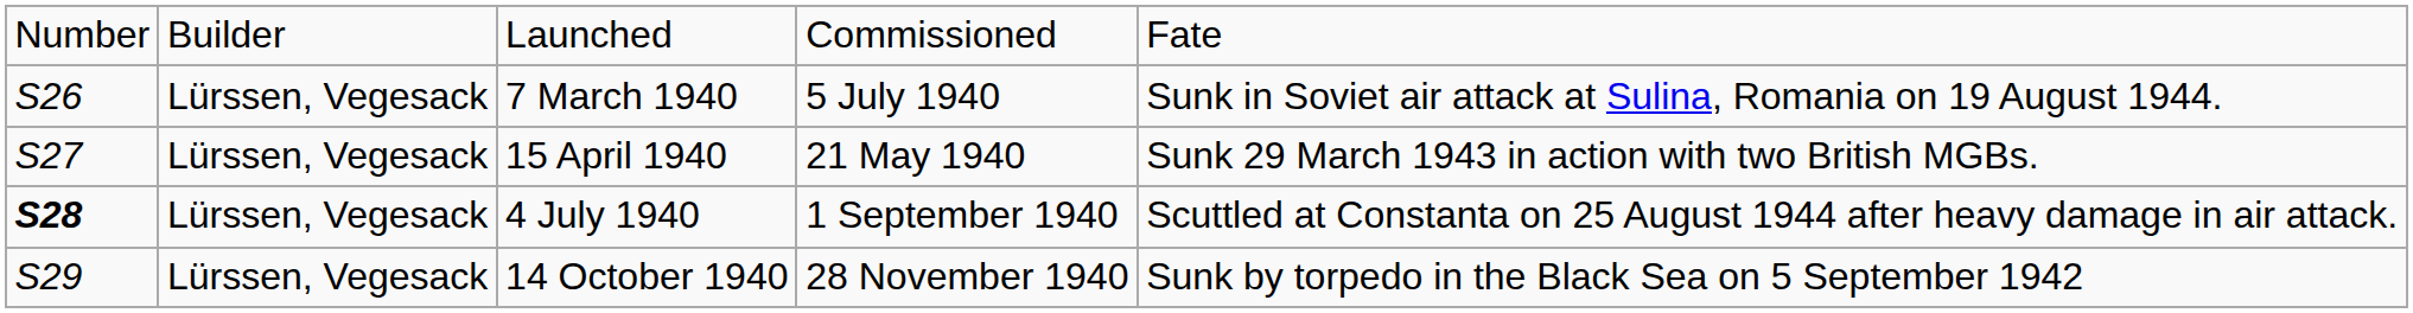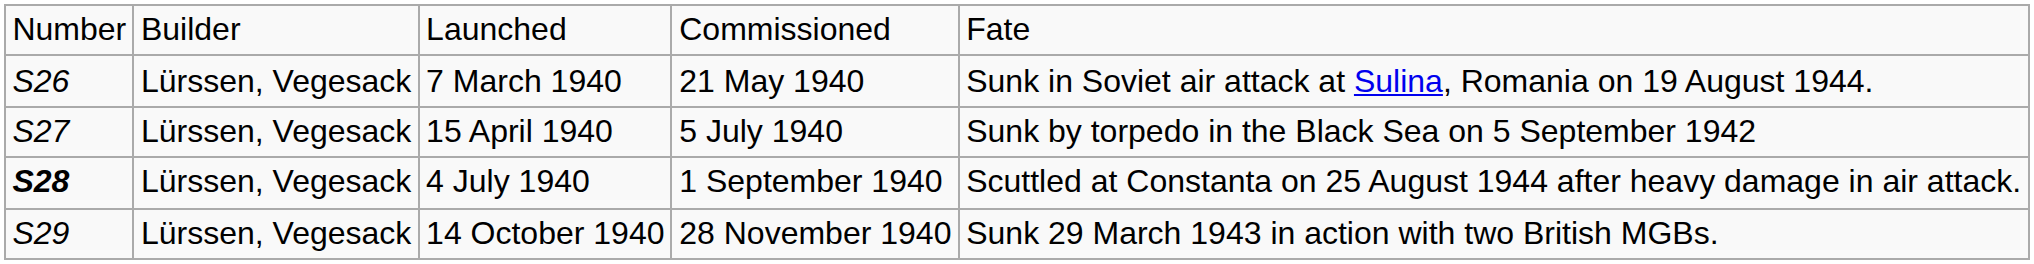7 March 1940 | column 4: 5 July 1940 -> 21 May 1940
15 April 1940 | column 4: 21 May 1940 -> 5 July 1940
15 April 1940 | column 5: Sunk 29 March 1943 in action with two British MGBs. -> Sunk by torpedo in the Black Sea on 5 September 1942
14 October 1940 | column 5: Sunk by torpedo in the Black Sea on 5 September 1942 -> Sunk 29 March 1943 in action with two British MGBs.
